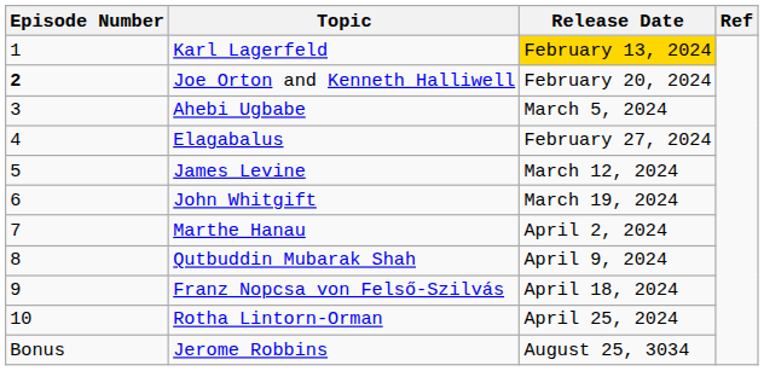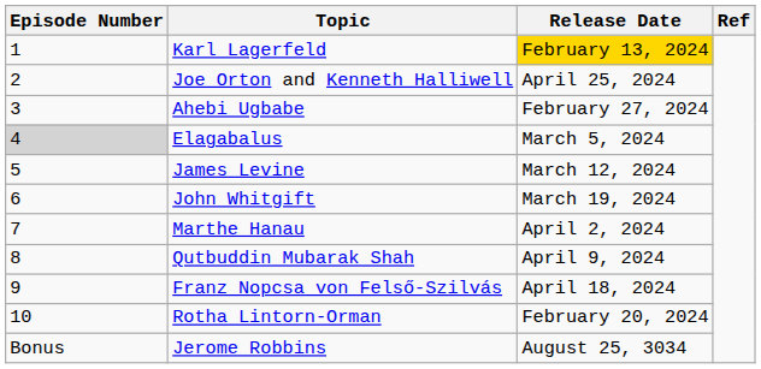Joe Orton and Kenneth Halliwell | Episode Number: bold -> normal
Joe Orton and Kenneth Halliwell | Release Date: February 20, 2024 -> April 25, 2024
Ahebi Ugbabe | Release Date: March 5, 2024 -> February 27, 2024
Elagabalus | Episode Number: no background -> lightgrey background
Elagabalus | Release Date: February 27, 2024 -> March 5, 2024
Rotha Lintorn-Orman | Release Date: April 25, 2024 -> February 20, 2024
